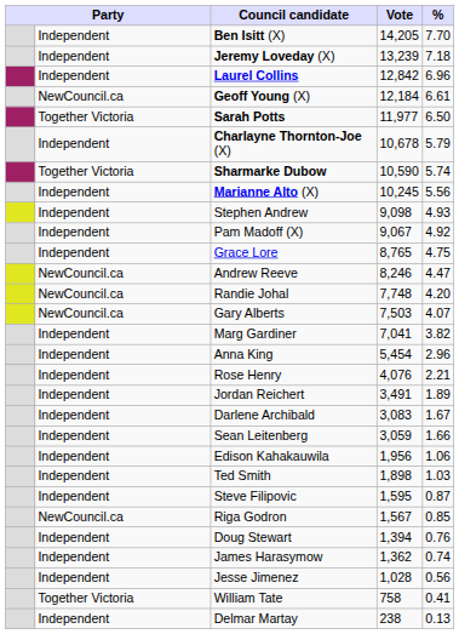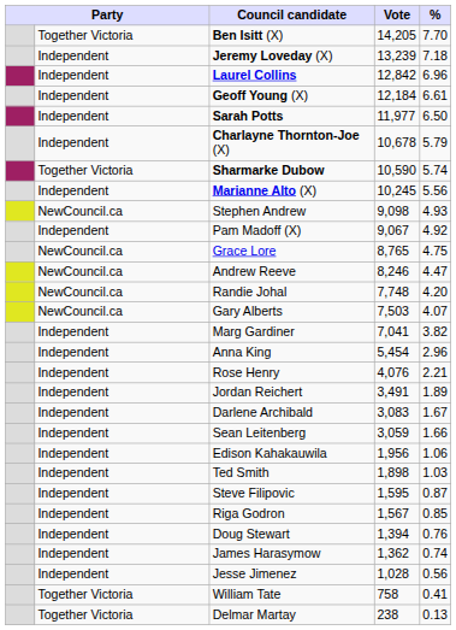Ben Isitt (X) | column 2: Independent -> Together Victoria
Geoff Young (X) | column 2: NewCouncil.ca -> Independent
Sarah Potts | column 2: Together Victoria -> Independent
Stephen Andrew | column 2: Independent -> NewCouncil.ca
Grace Lore | column 2: Independent -> NewCouncil.ca
Riga Godron | column 2: NewCouncil.ca -> Independent
Delmar Martay | column 2: Independent -> Together Victoria
